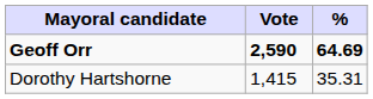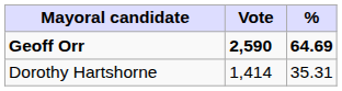Dorothy Hartshorne | Vote: 1,415 -> 1,414
